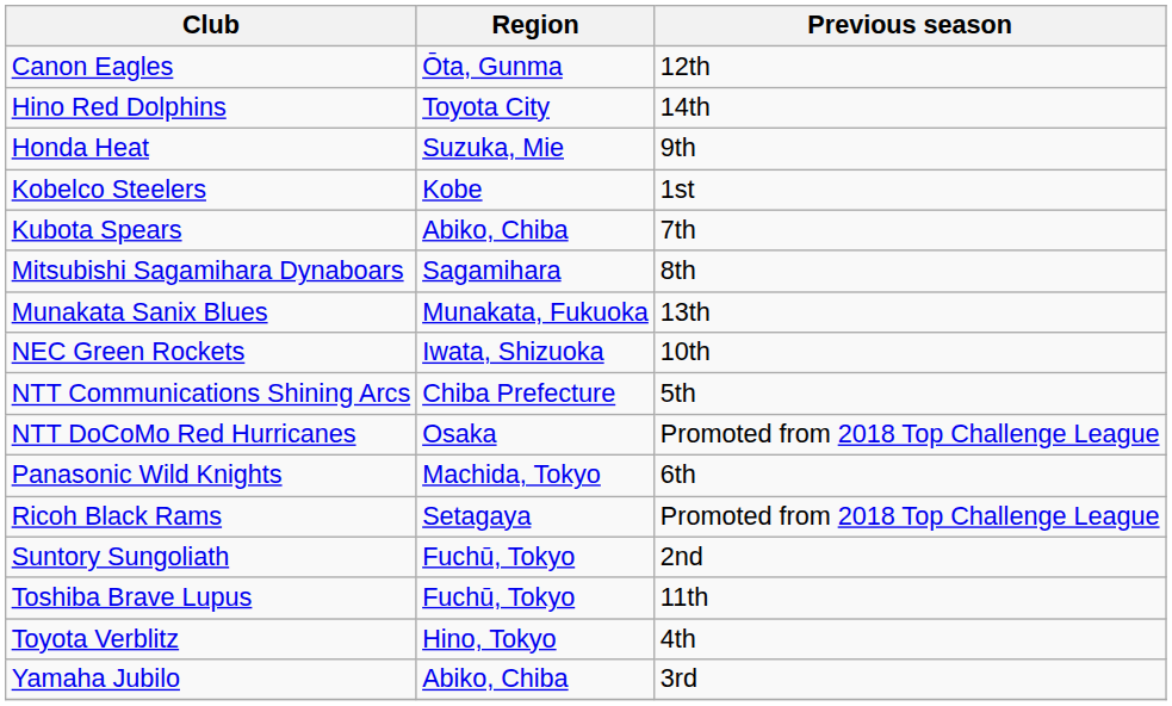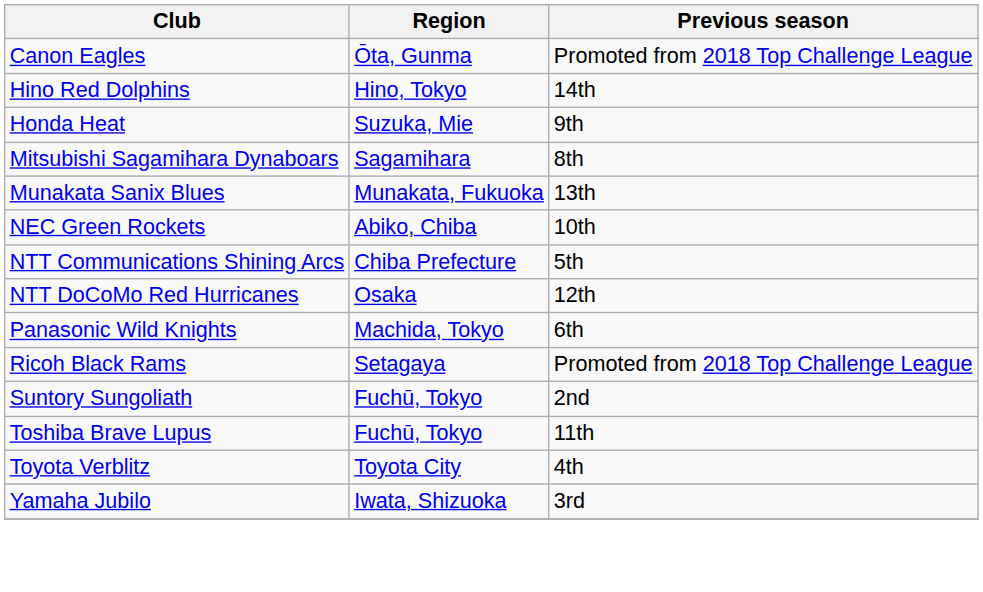Canon Eagles | Previous season: 12th -> Promoted from 2018 Top Challenge League
Hino Red Dolphins | Region: Toyota City -> Hino, Tokyo
- row: Kobelco Steelers | Kobe | 1st
- row: Kubota Spears | Abiko, Chiba | 7th
NEC Green Rockets | Region: Iwata, Shizuoka -> Abiko, Chiba
NTT DoCoMo Red Hurricanes | Previous season: Promoted from 2018 Top Challenge League -> 12th
Toyota Verblitz | Region: Hino, Tokyo -> Toyota City
Yamaha Jubilo | Region: Abiko, Chiba -> Iwata, Shizuoka
